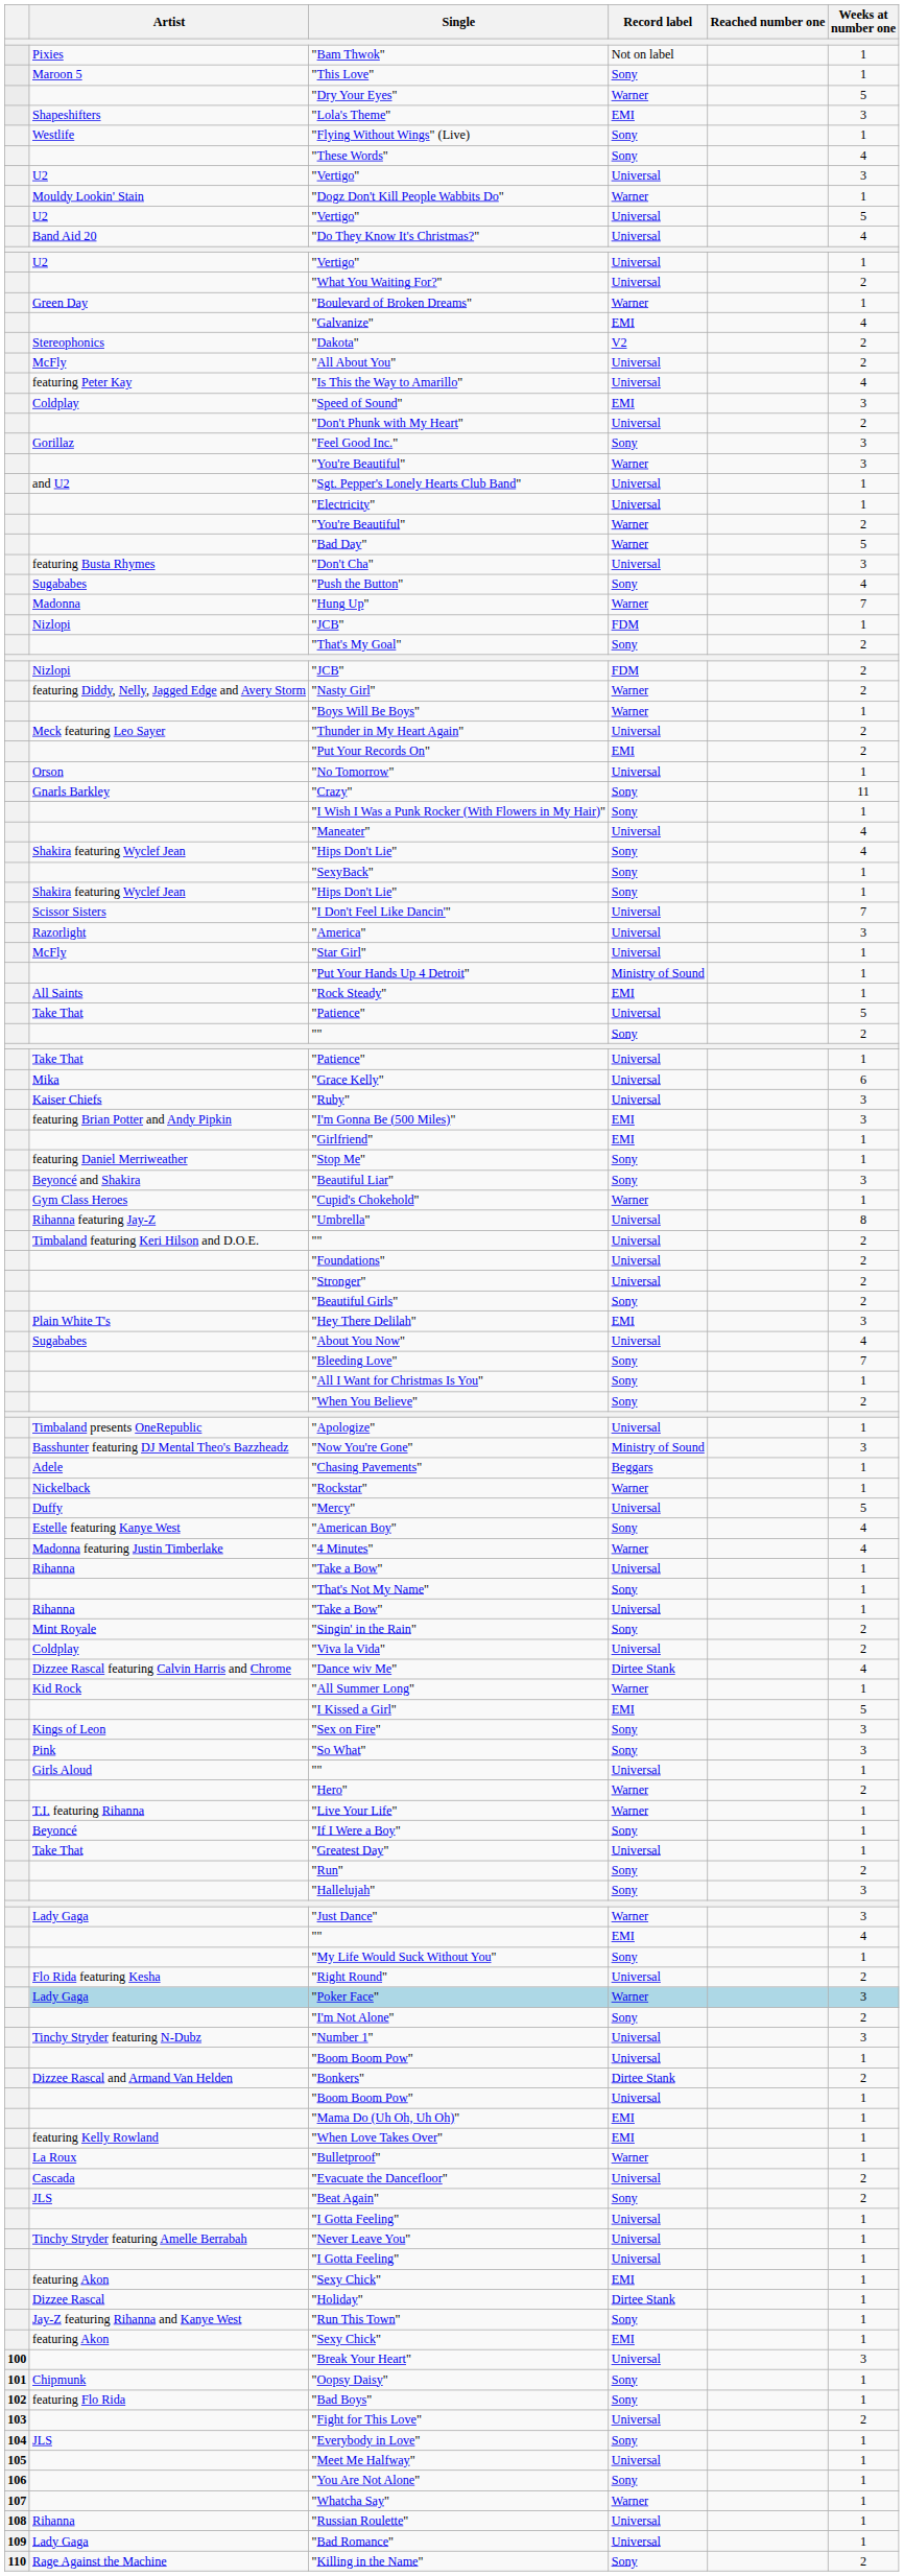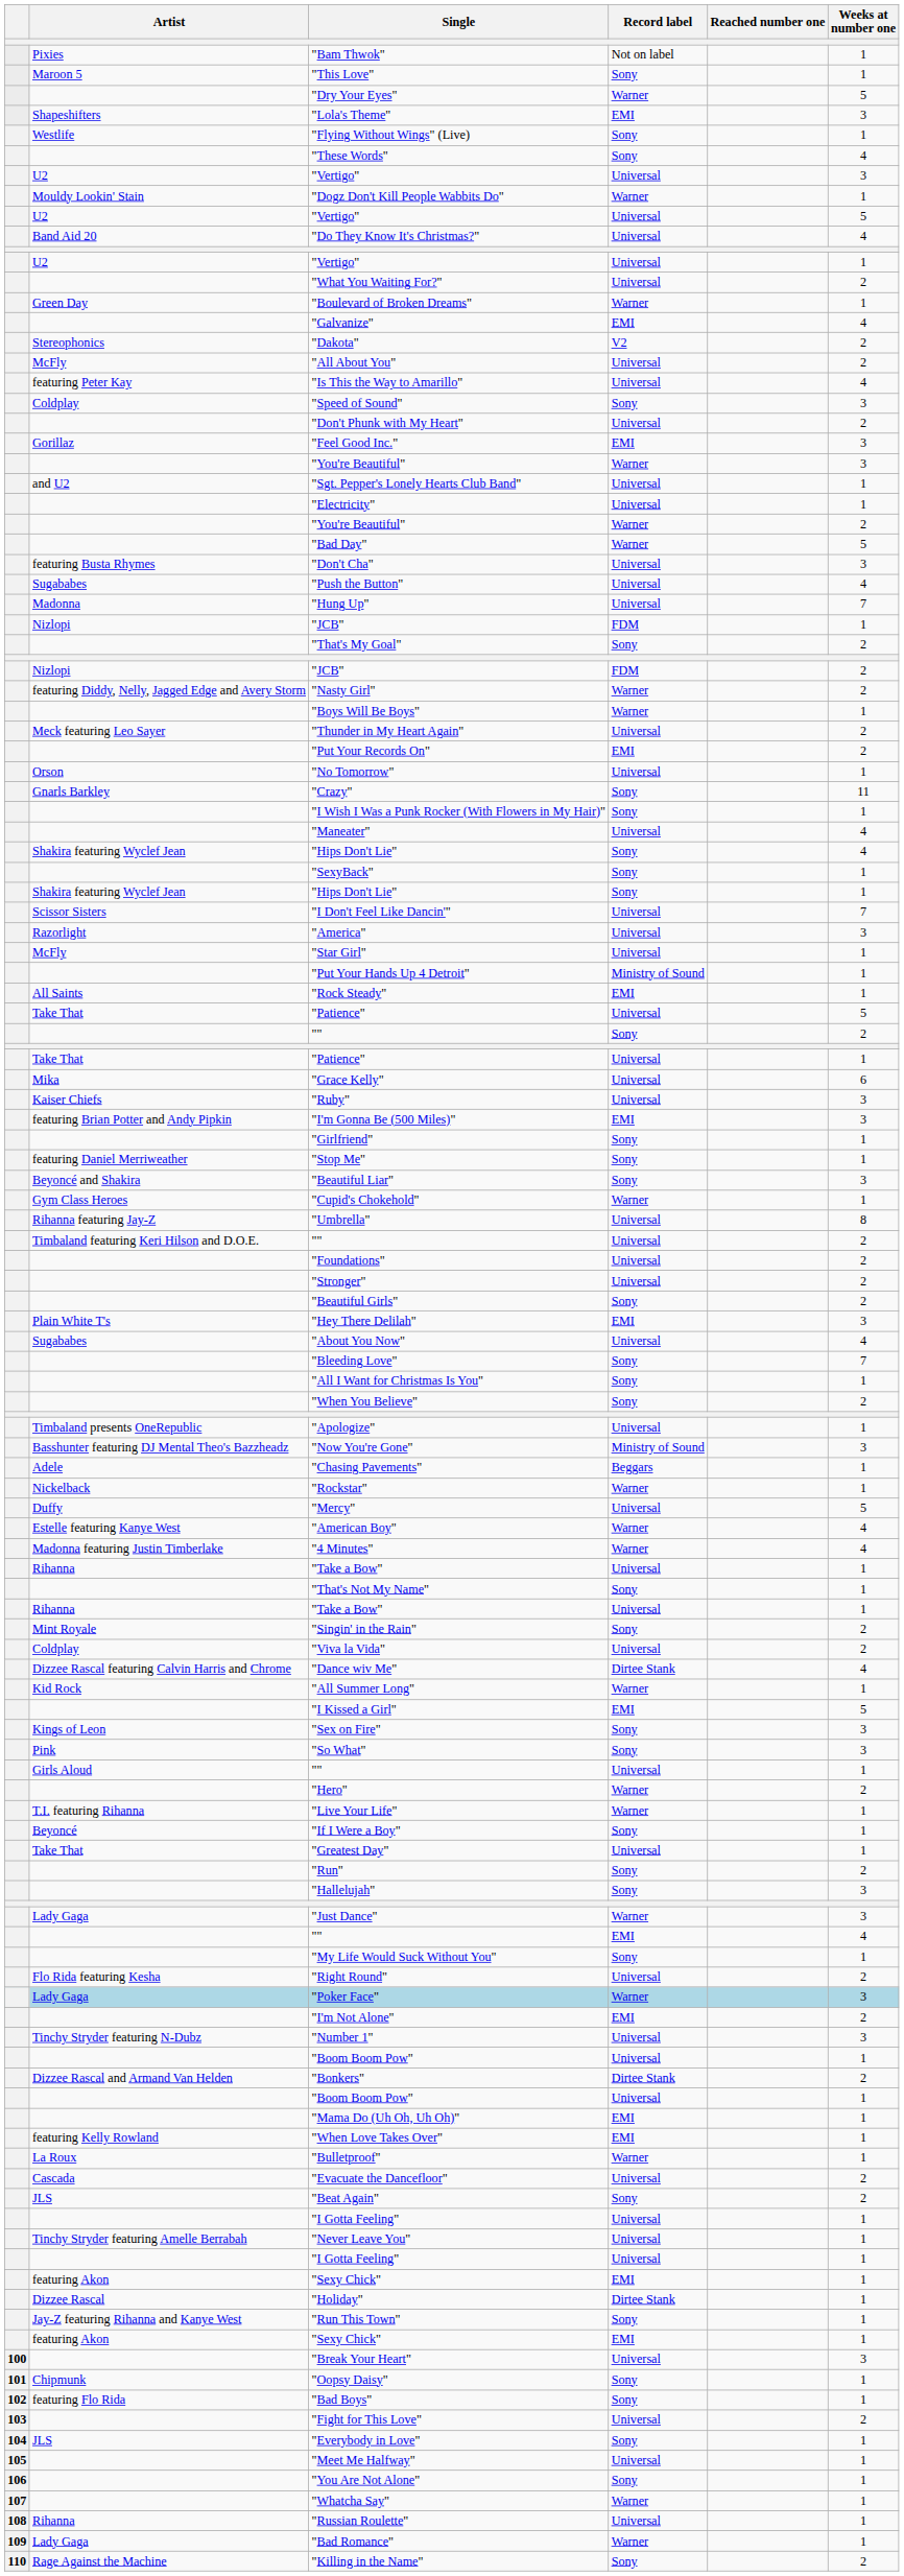"Speed of Sound" | Record label: EMI -> Sony
"Feel Good Inc." | Record label: Sony -> EMI
"Push the Button" | Record label: Sony -> Universal
"Hung Up" | Record label: Warner -> Universal
"Girlfriend" | Record label: EMI -> Sony
"American Boy" | Record label: Sony -> Warner
"I'm Not Alone" | Record label: Sony -> EMI
"Bad Romance" | Record label: Universal -> Warner
